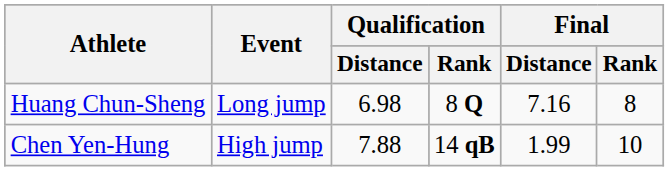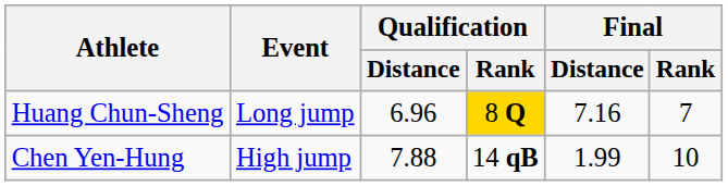Huang Chun-Sheng | Qualification / Distance: 6.98 -> 6.96
Huang Chun-Sheng | Qualification / Rank: no background -> gold background
Huang Chun-Sheng | Final / Rank: 8 -> 7
